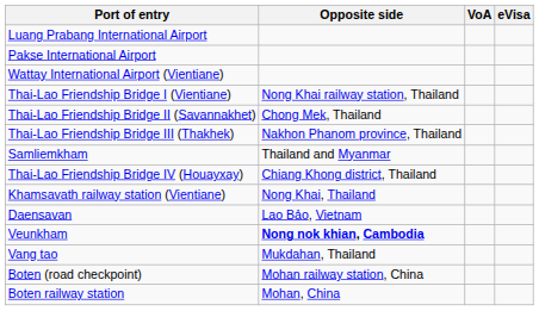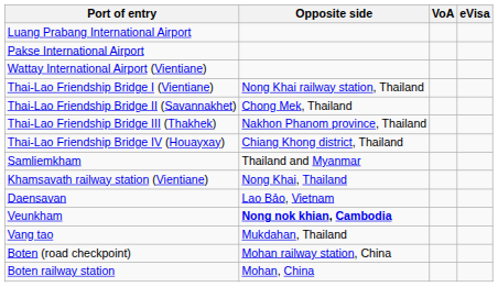rows swapped: Thai-Lao Friendship Bridge IV (Houayxay) <-> Samliemkham
